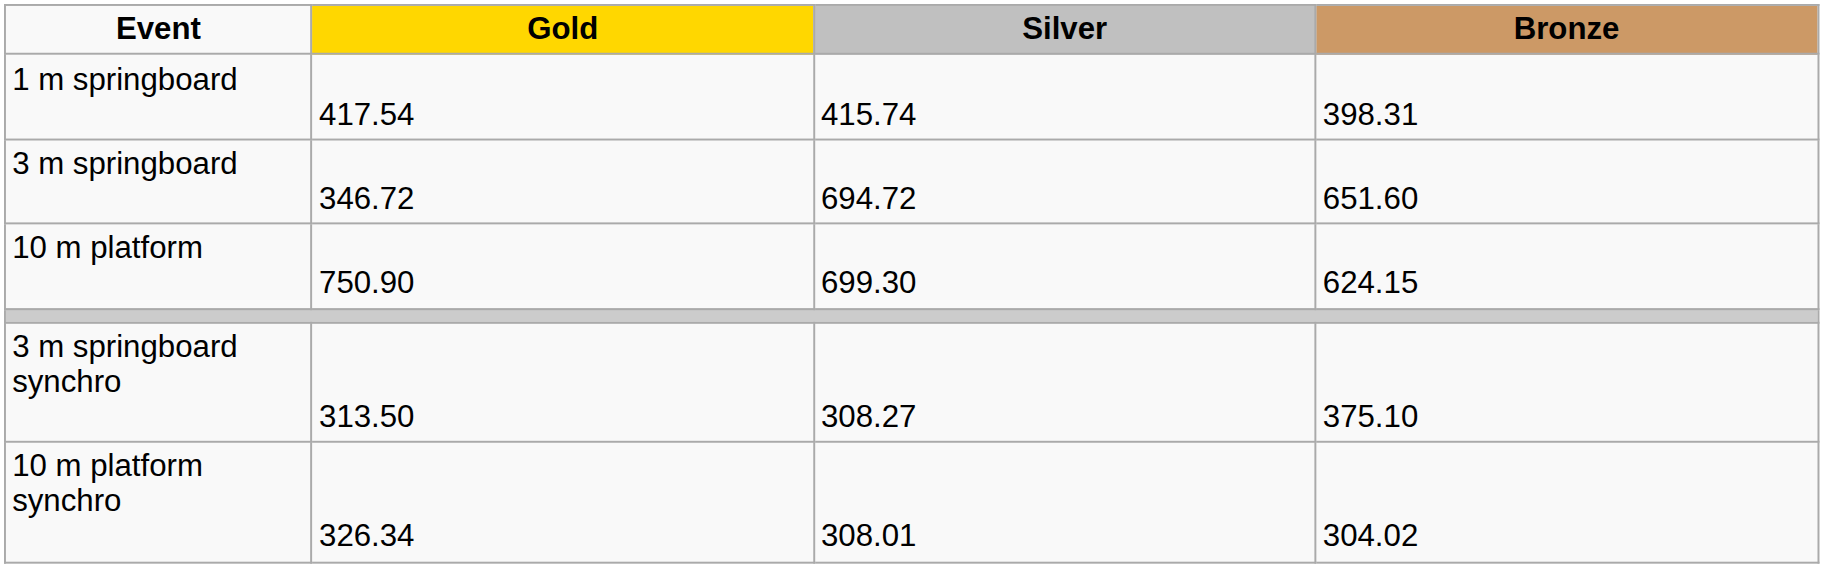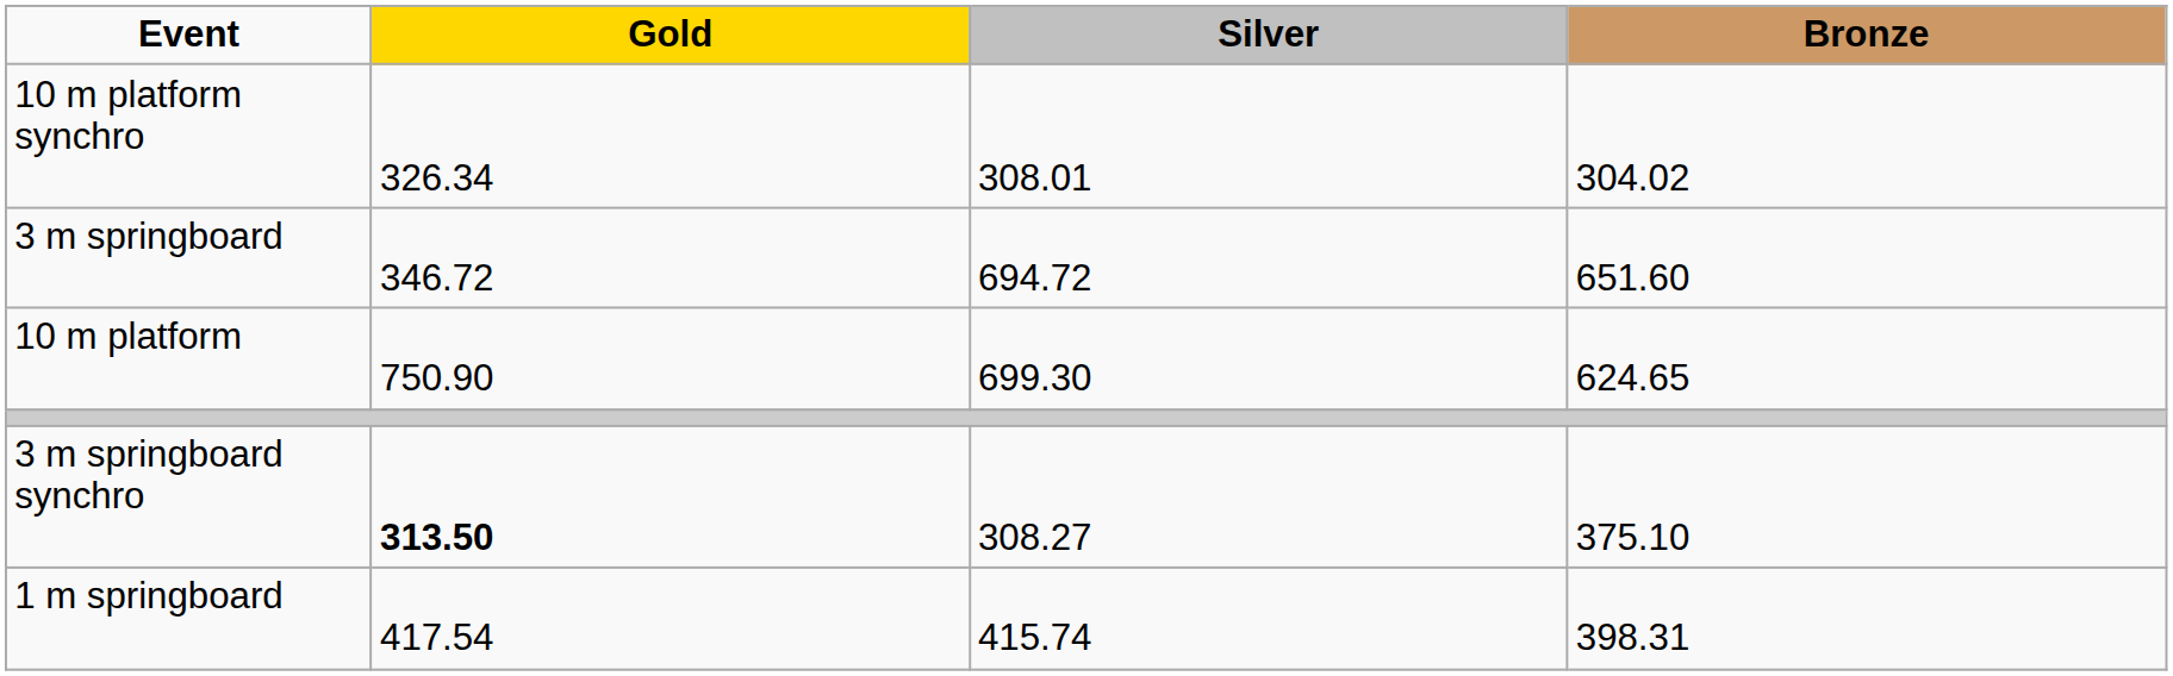rows swapped: 1 m springboard <-> 10 m platform synchro
10 m platform | Bronze: 624.15 -> 624.65
3 m springboard synchro | Gold: normal -> bold
